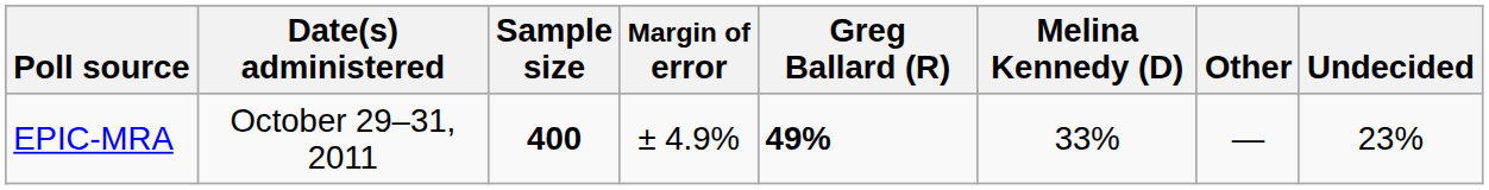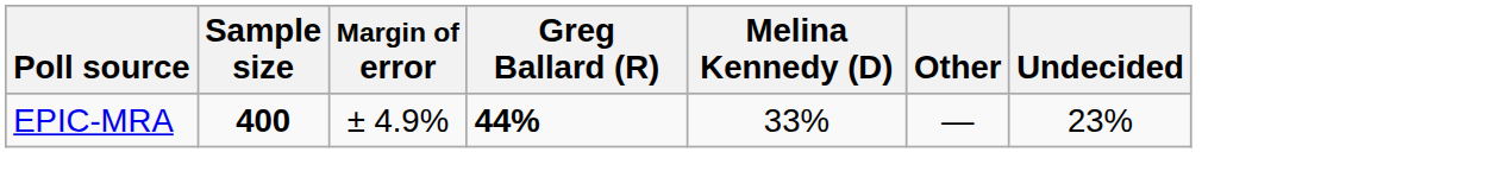- column: Date(s) administered | October 29–31, 2011
EPIC-MRA | Greg Ballard (R): 49% -> 44%
